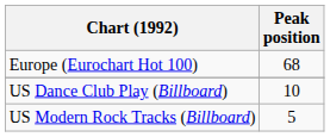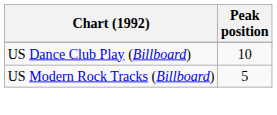- row: Europe (Eurochart Hot 100) | 68
